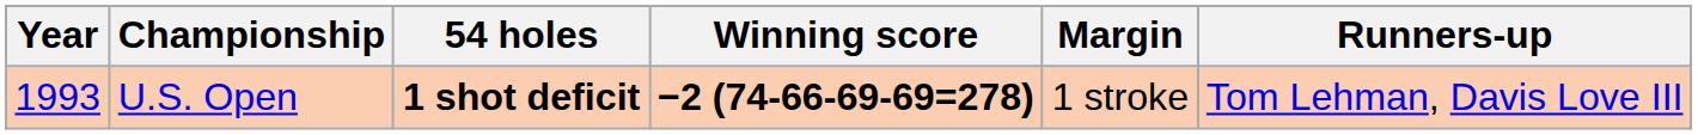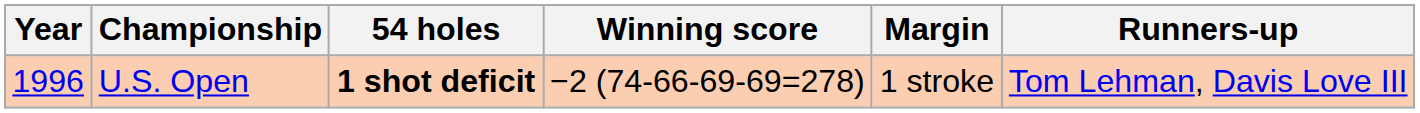U.S. Open | Year: 1993 -> 1996
U.S. Open | Winning score: bold -> normal
